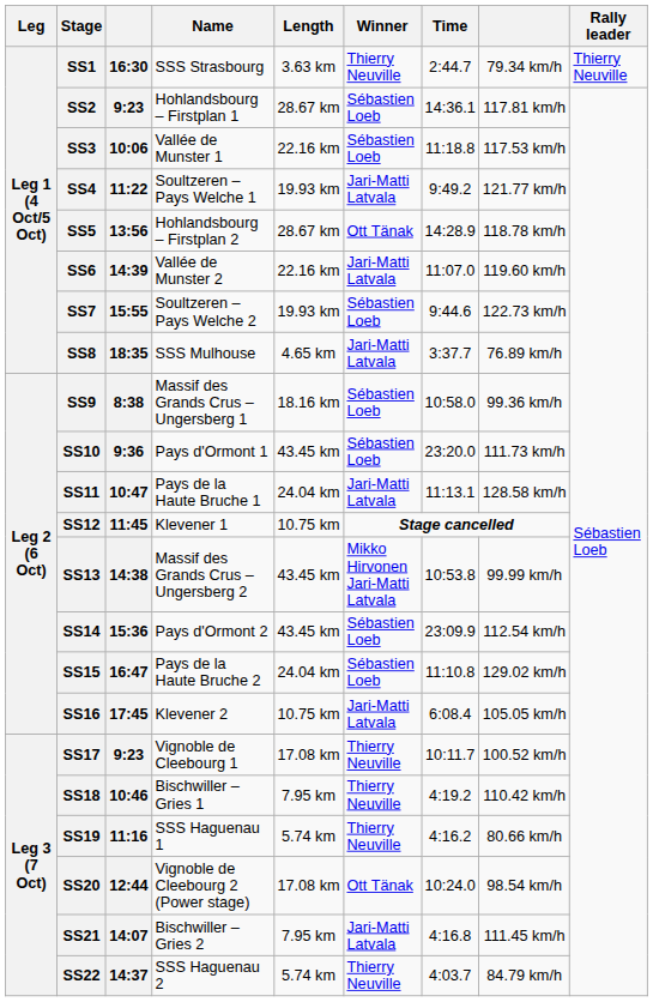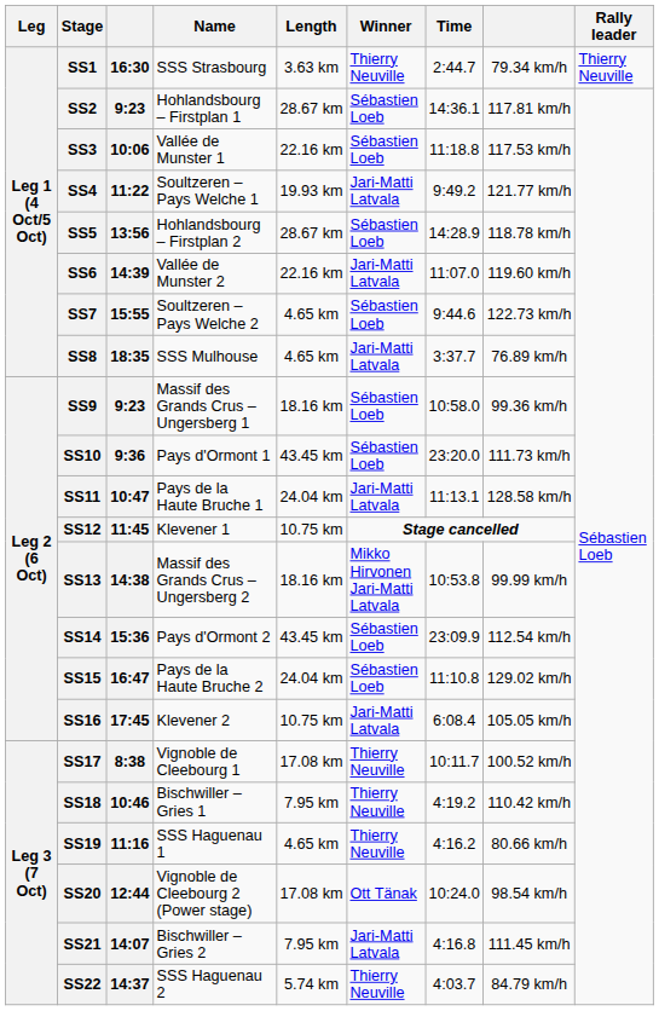SS5 | Winner: Ott Tänak -> Sébastien Loeb
SS7 | Length: 19.93 km -> 4.65 km
SS9 | column 3: 8:38 -> 9:23
SS13 | Length: 43.45 km -> 18.16 km
SS17 | column 3: 9:23 -> 8:38
SS19 | Length: 5.74 km -> 4.65 km
